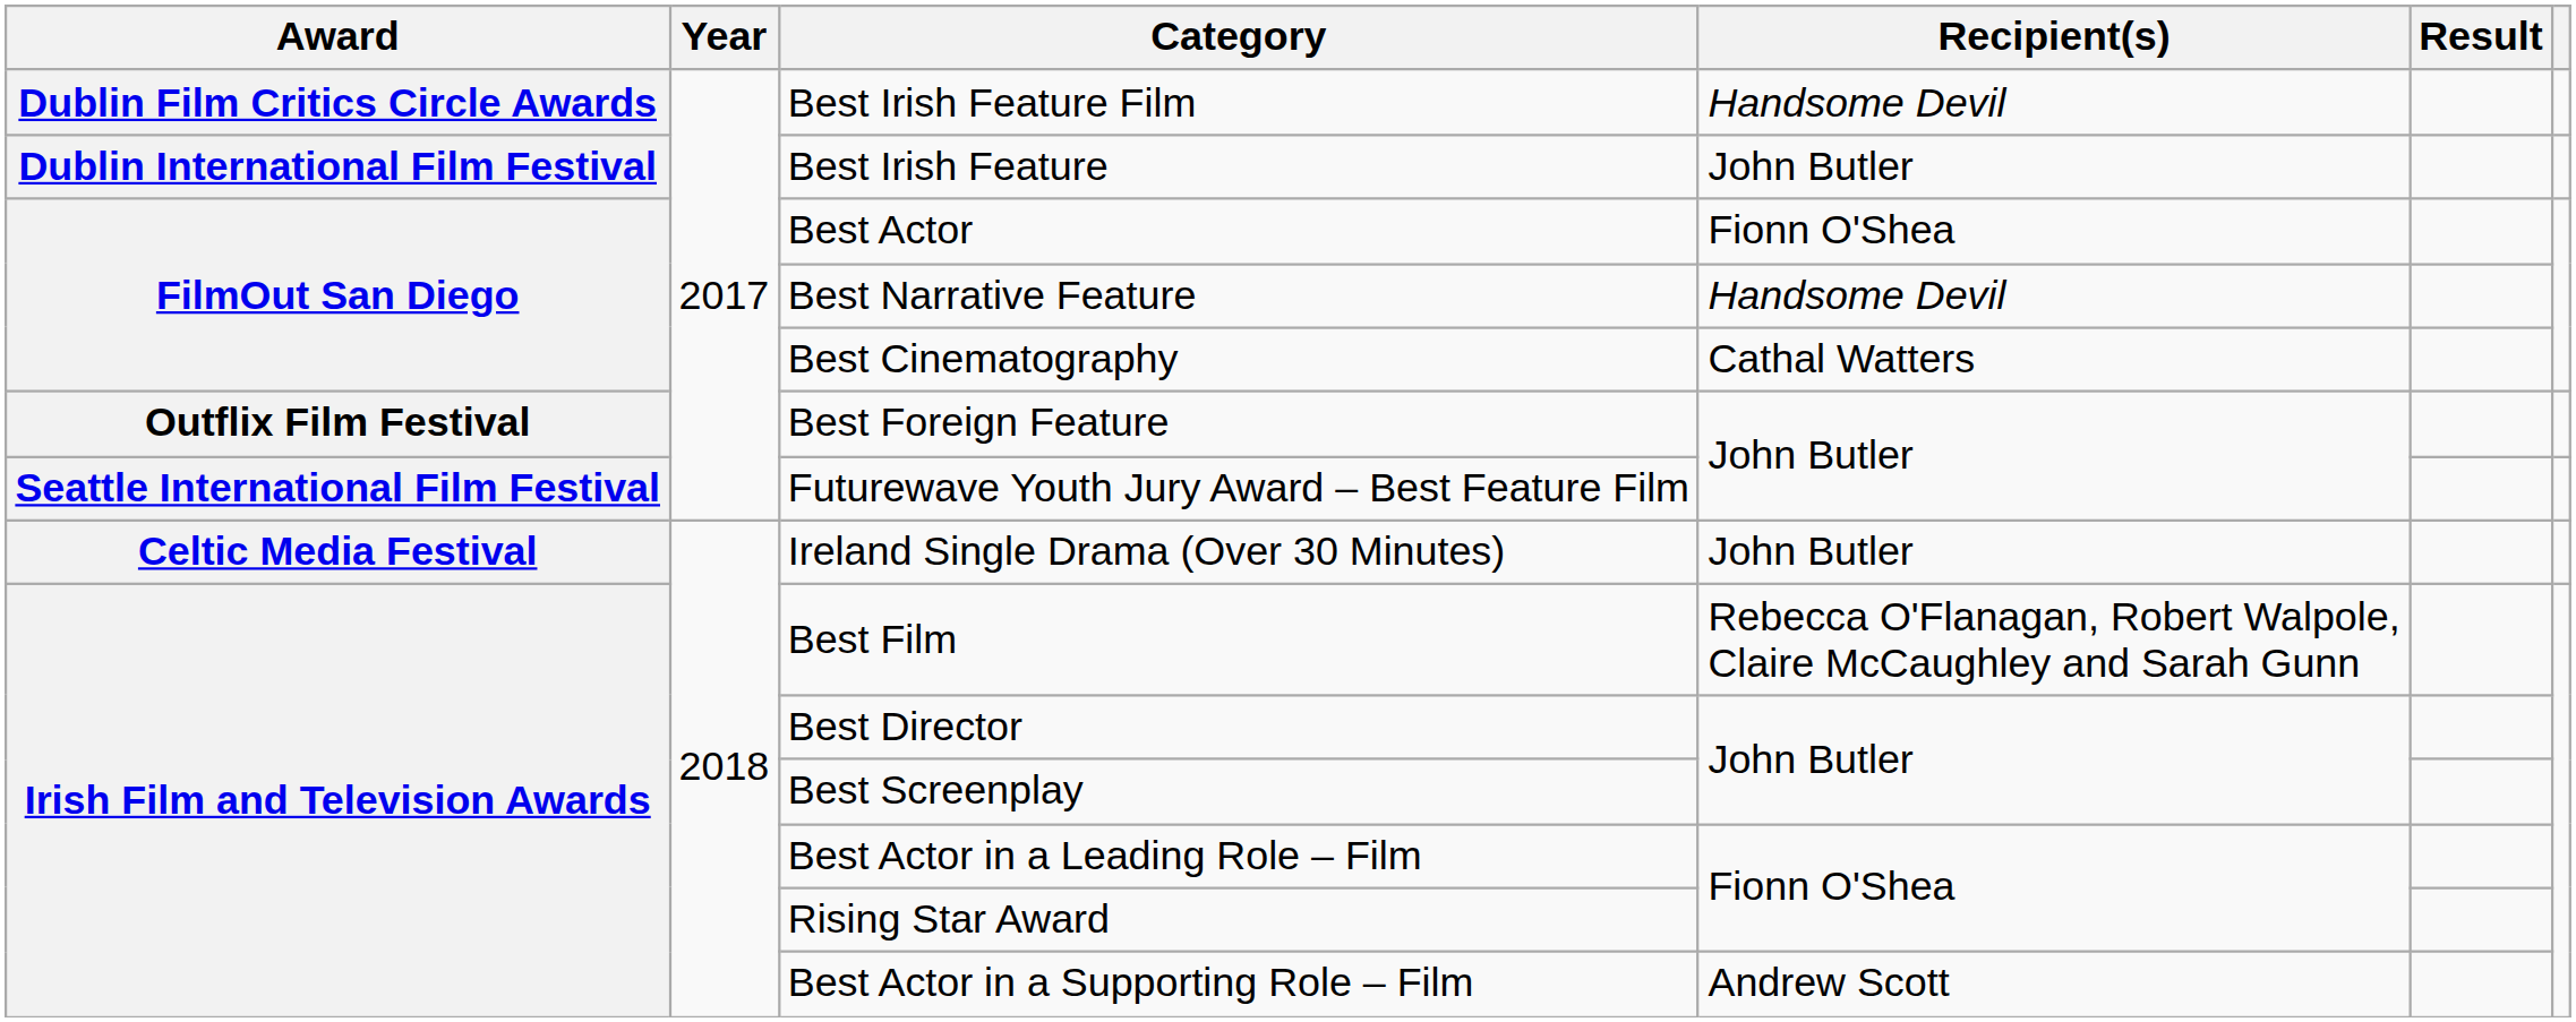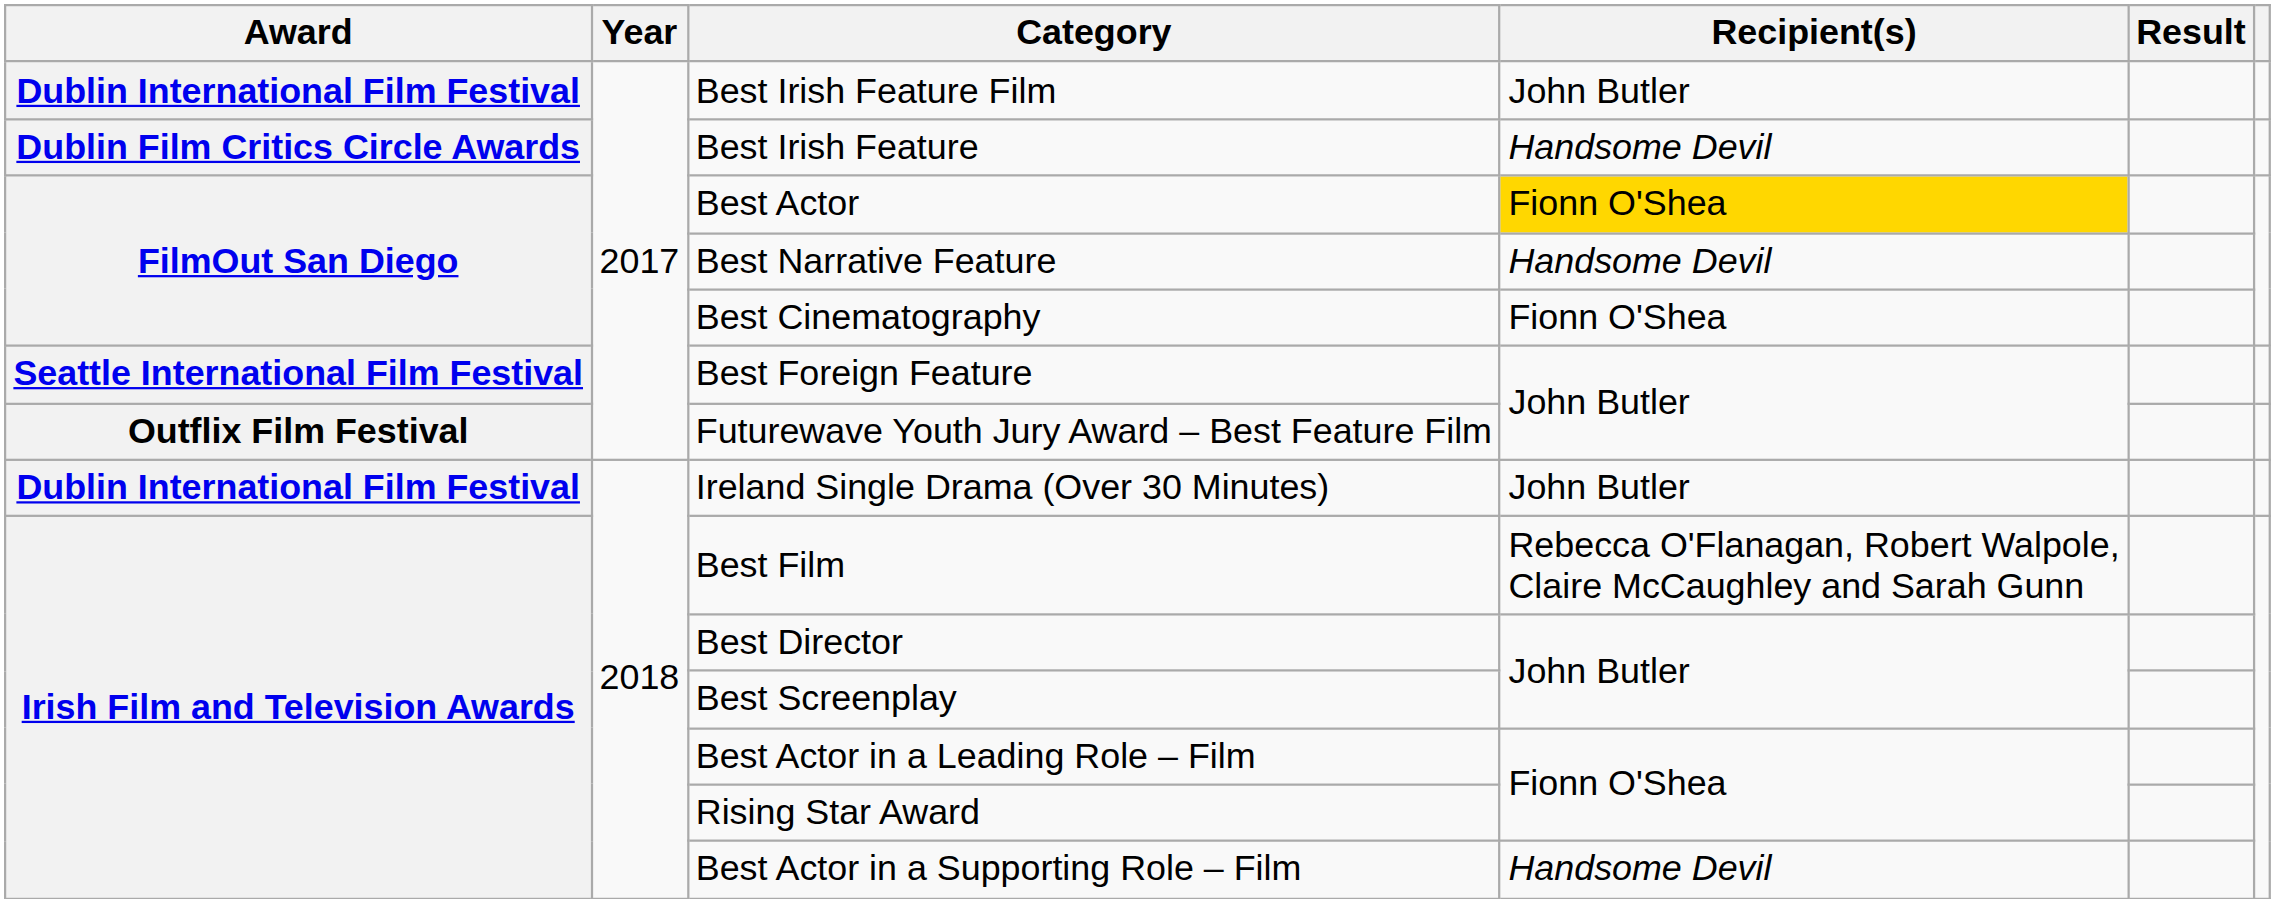Best Irish Feature Film | Award: Dublin Film Critics Circle Awards -> Dublin International Film Festival
Best Irish Feature Film | Recipient(s): Handsome Devil -> John Butler
Best Irish Feature | Award: Dublin International Film Festival -> Dublin Film Critics Circle Awards
Best Irish Feature | Recipient(s): John Butler -> Handsome Devil
Best Actor | Recipient(s): no background -> gold background
Best Cinematography | Recipient(s): Cathal Watters -> Fionn O'Shea
Best Foreign Feature | Award: Outflix Film Festival -> Seattle International Film Festival
Futurewave Youth Jury Award – Best Feature Film | Award: Seattle International Film Festival -> Outflix Film Festival
Ireland Single Drama (Over 30 Minutes) | Award: Celtic Media Festival -> Dublin International Film Festival
Best Actor in a Supporting Role – Film | Recipient(s): Andrew Scott -> Handsome Devil
